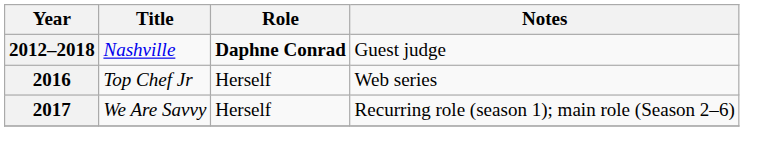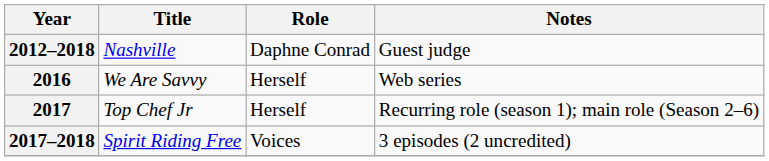2012–2018 | Role: bold -> normal
2016 | Title: Top Chef Jr -> We Are Savvy
2017 | Title: We Are Savvy -> Top Chef Jr
+ row: 2017–2018 | Spirit Riding Free | Voices | 3 episodes (2 uncredited)
